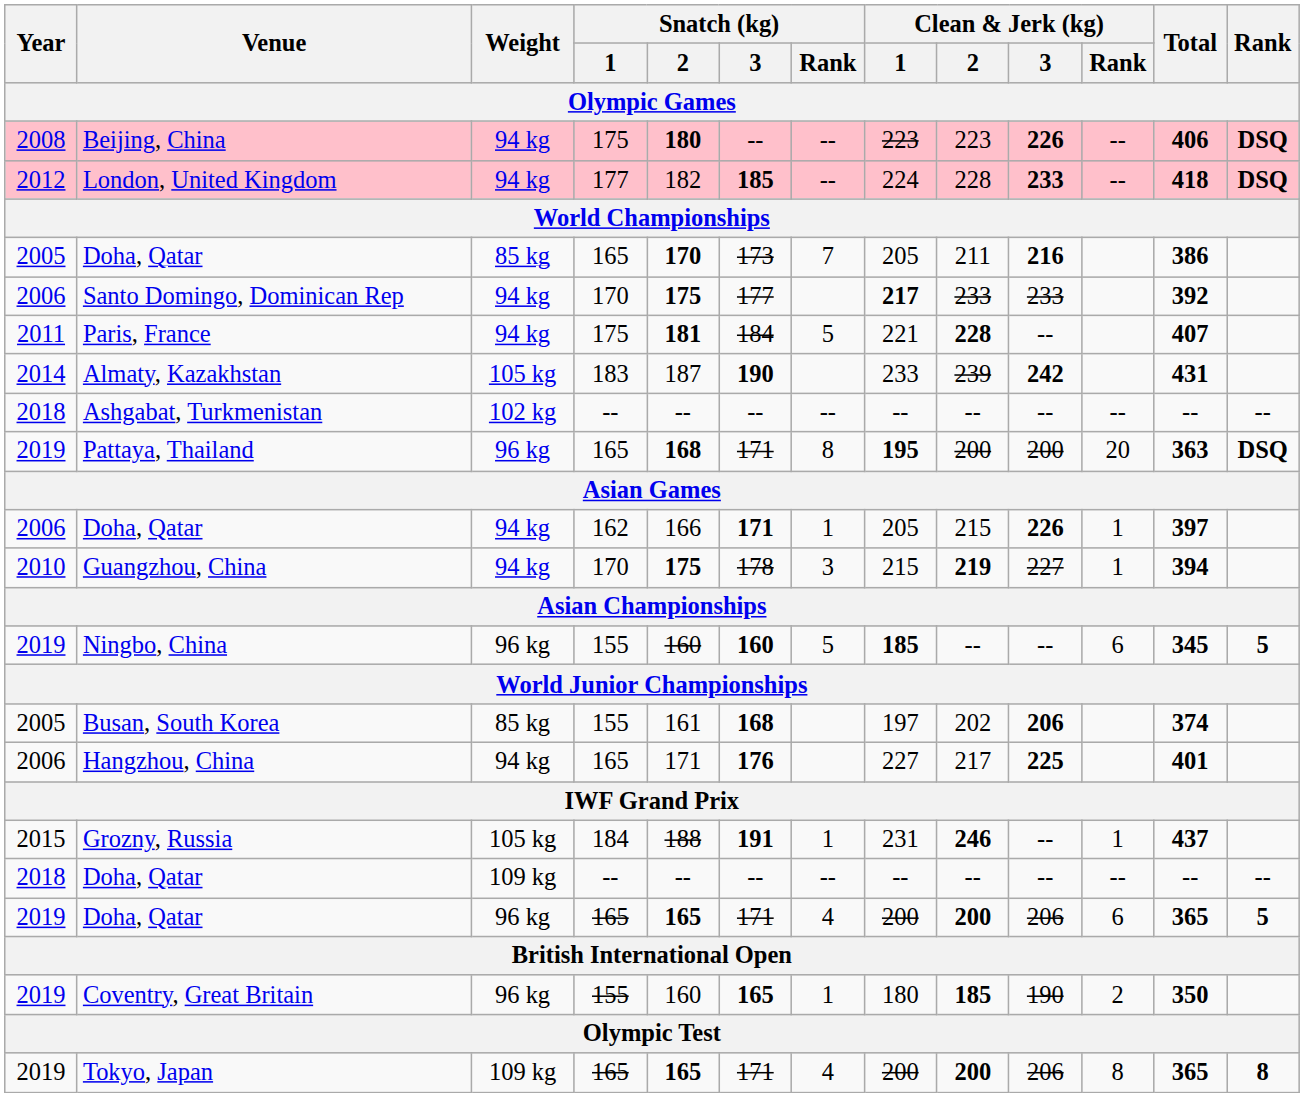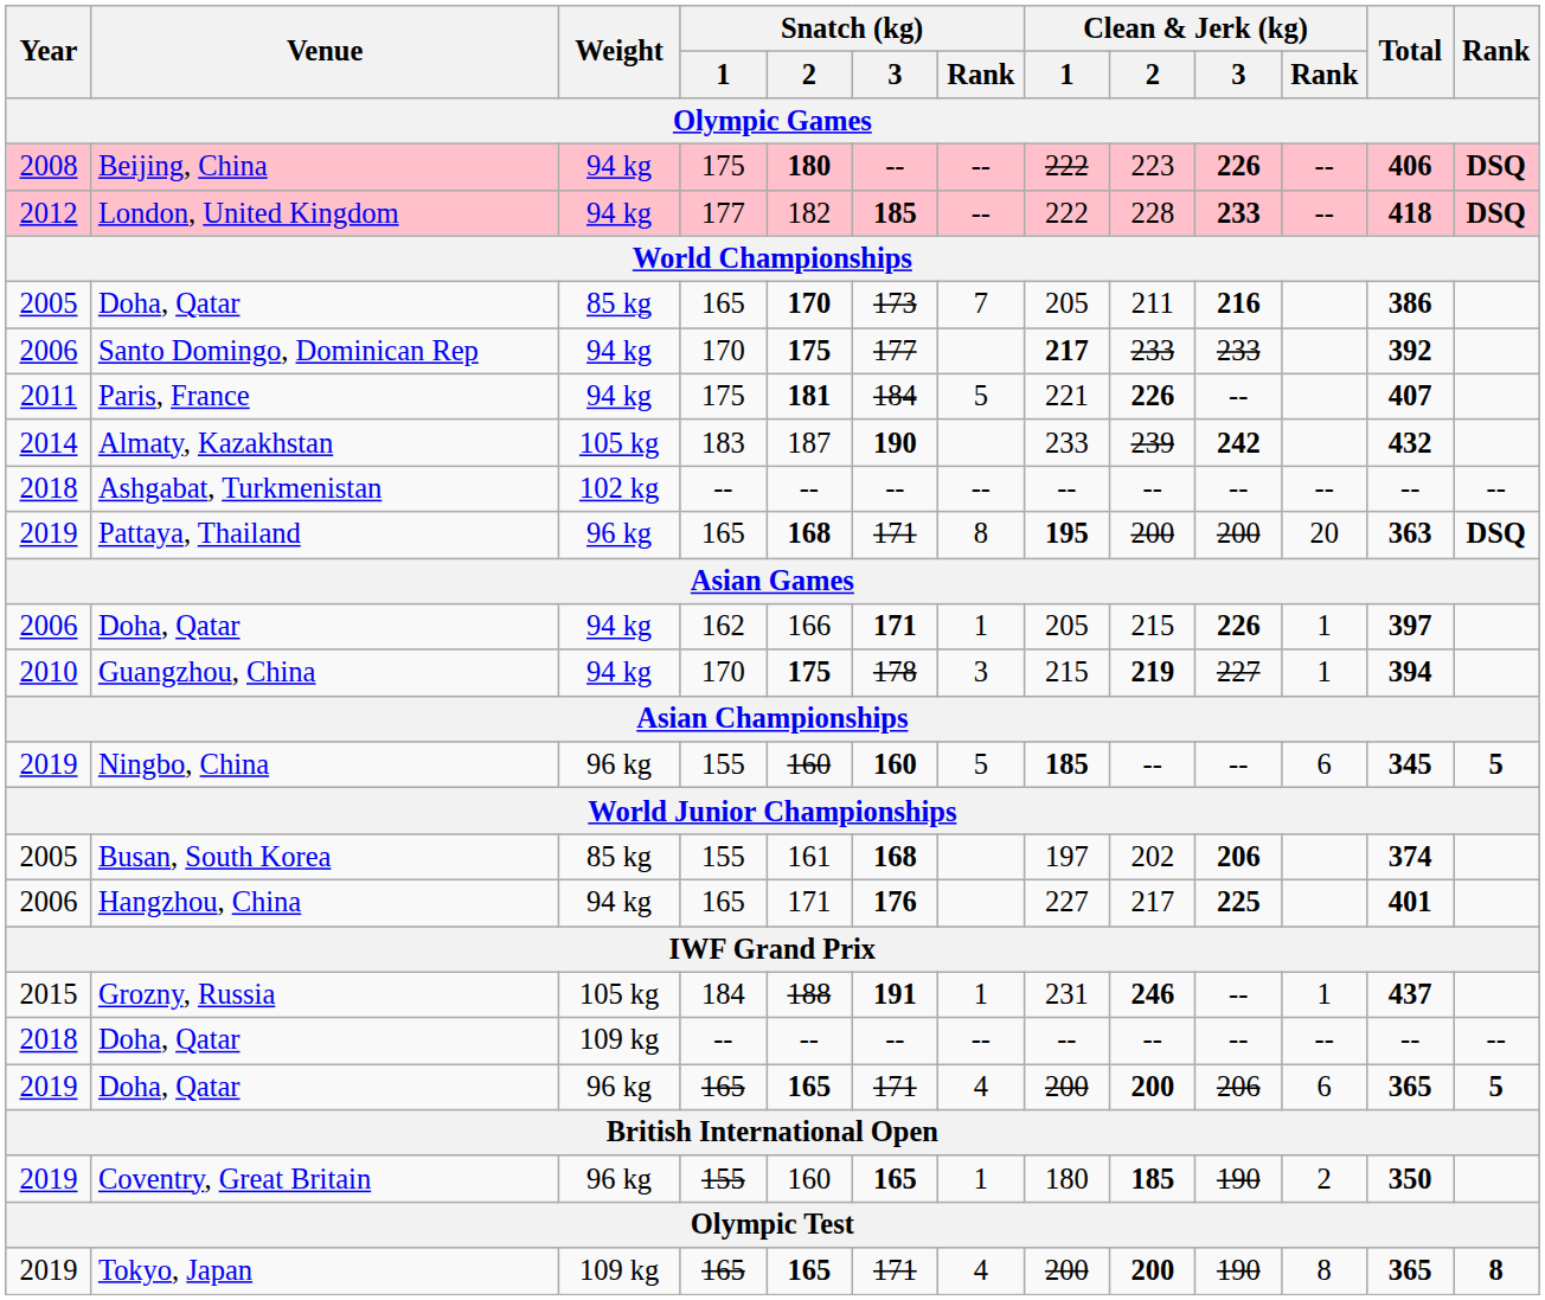Beijing, China | Clean & Jerk (kg) / 1: 223 -> 222
London, United Kingdom | Clean & Jerk (kg) / 1: 224 -> 222
Paris, France | Clean & Jerk (kg) / 2: 228 -> 226
Almaty, Kazakhstan | Total: 431 -> 432
Tokyo, Japan | Clean & Jerk (kg) / 3: 206 -> 190
